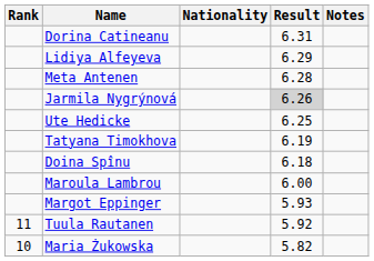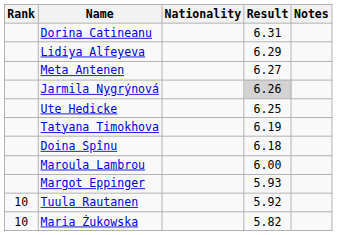Meta Antenen | Result: 6.28 -> 6.27
Tuula Rautanen | Rank: 11 -> 10
